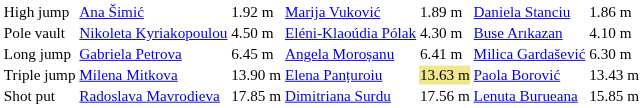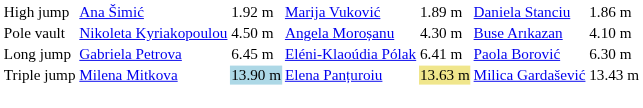Pole vault | column 4: Eléni-Klaoúdia Pólak -> Angela Moroșanu
Long jump | column 4: Angela Moroșanu -> Eléni-Klaoúdia Pólak
Long jump | column 6: Milica Gardašević -> Paola Borović
Triple jump | column 3: no background -> lightblue background
Triple jump | column 6: Paola Borović -> Milica Gardašević
- row: Shot put | Radoslava Mavrodieva | 17.85 m | Dimitriana Surdu | 17.56 m | Lenuta Burueana | 15.85 m
